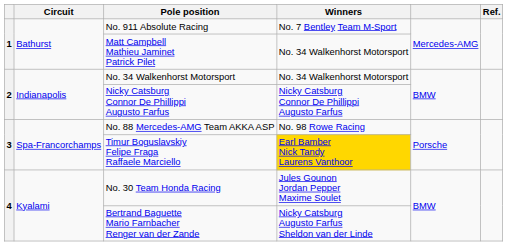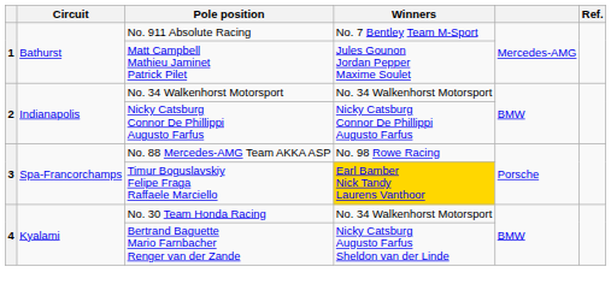Matt Campbell Mathieu Jaminet Patrick Pilet | Winners: No. 34 Walkenhorst Motorsport -> Jules Gounon Jordan Pepper Maxime Soulet
No. 30 Team Honda Racing | Winners: Jules Gounon Jordan Pepper Maxime Soulet -> No. 34 Walkenhorst Motorsport
